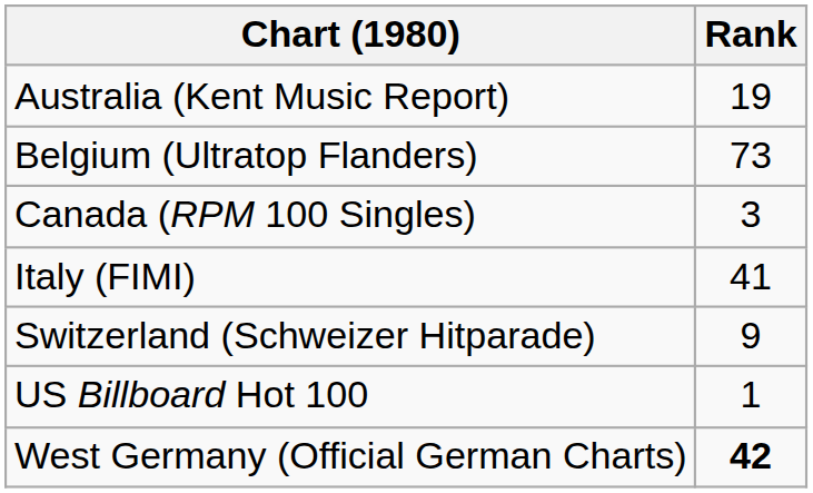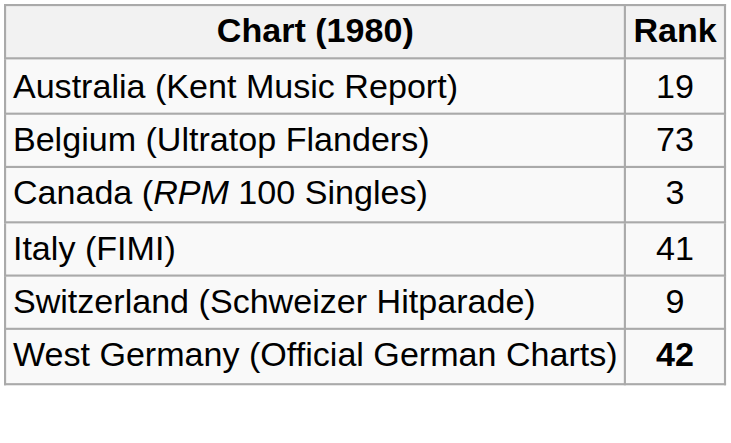- row: US Billboard Hot 100 | 1
